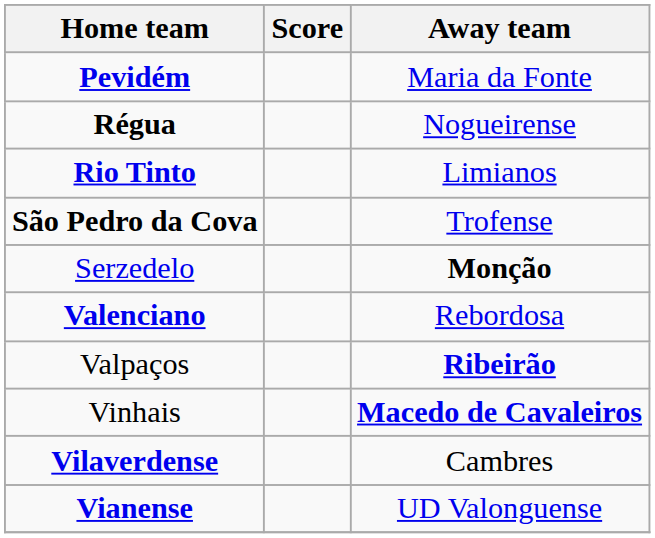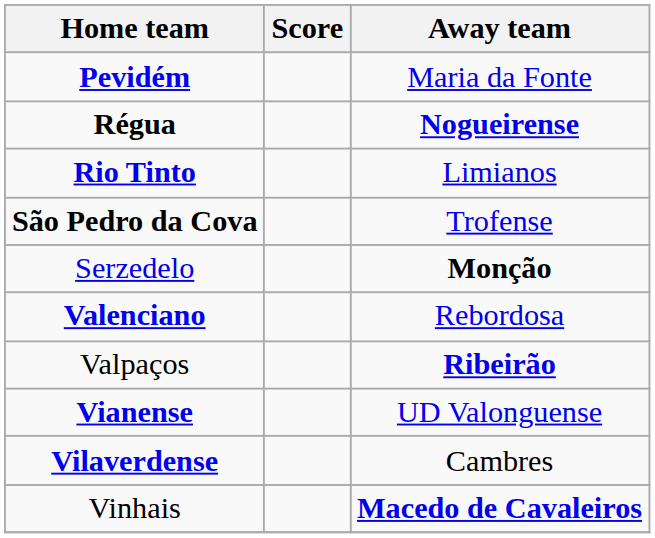Régua | Away team: normal -> bold
rows swapped: Vianense <-> Vinhais
